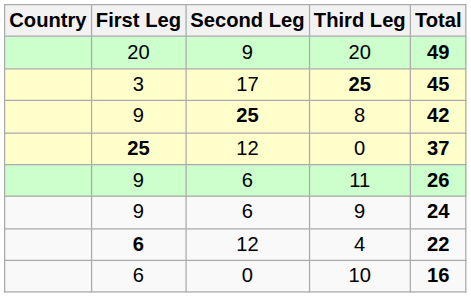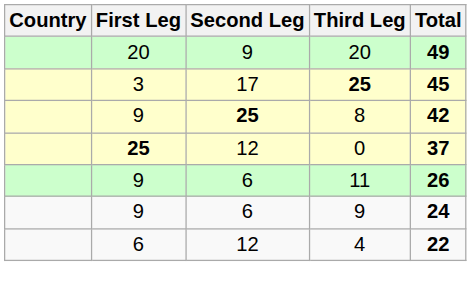4 | First Leg: bold -> normal
- row: 6 | 0 | 10 | 16
